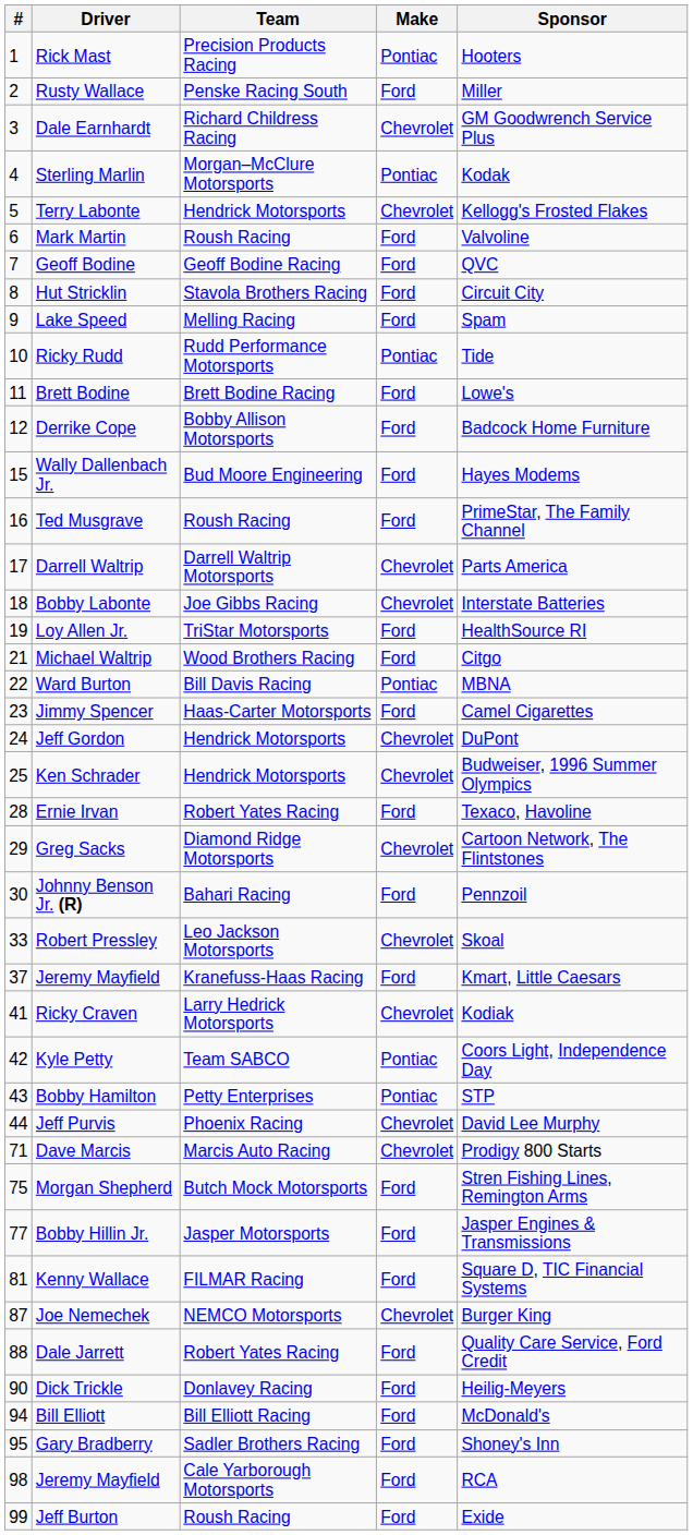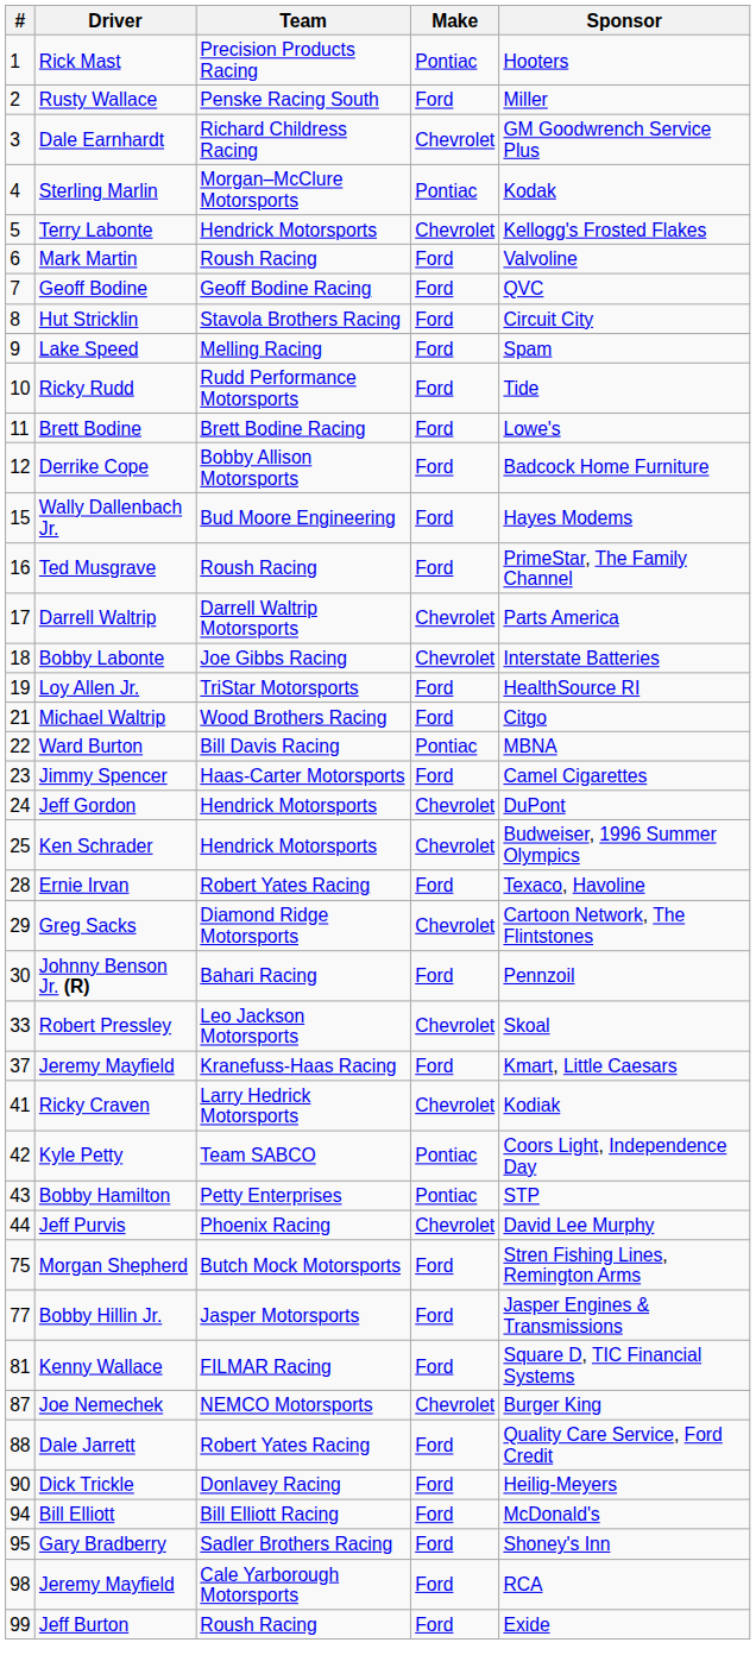Ricky Rudd | Make: Pontiac -> Ford
- row: 71 | Dave Marcis | Marcis Auto Racing | Chevrolet | Prodigy 800 Starts
